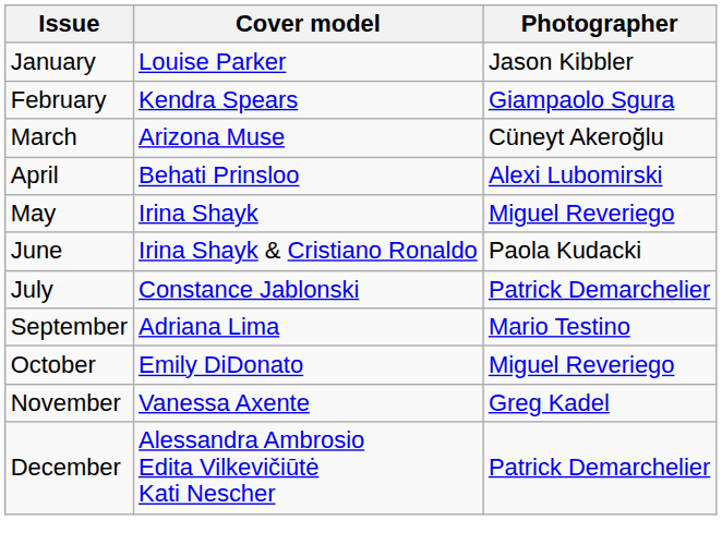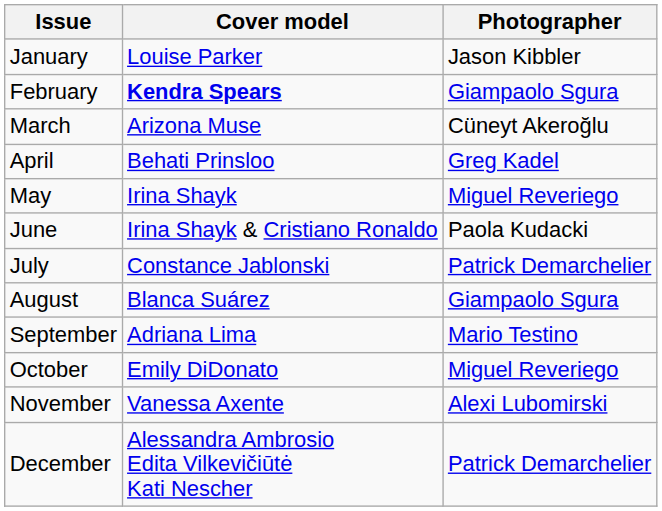February | Cover model: normal -> bold
April | Photographer: Alexi Lubomirski -> Greg Kadel
+ row: August | Blanca Suárez | Giampaolo Sgura
November | Photographer: Greg Kadel -> Alexi Lubomirski
